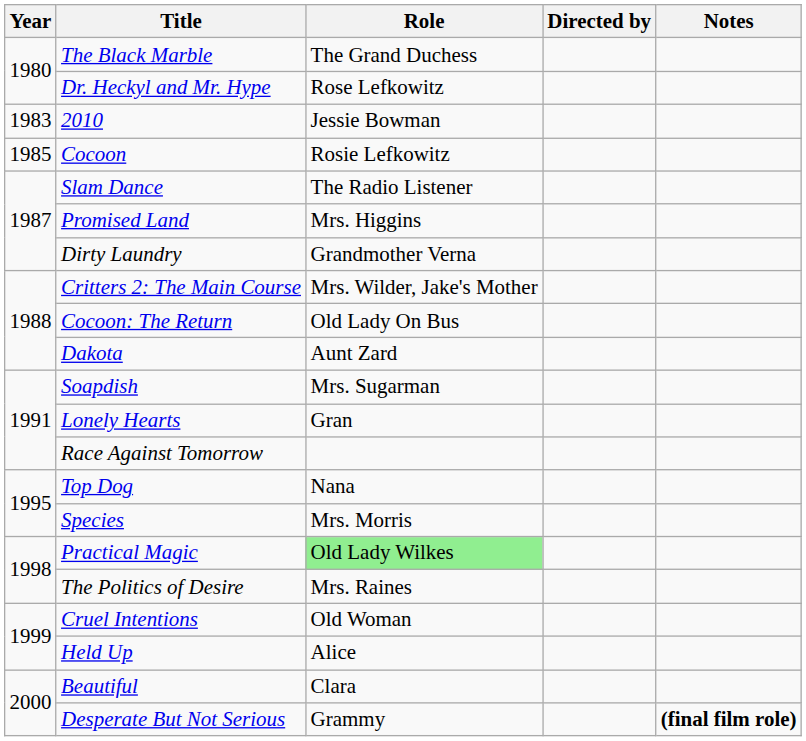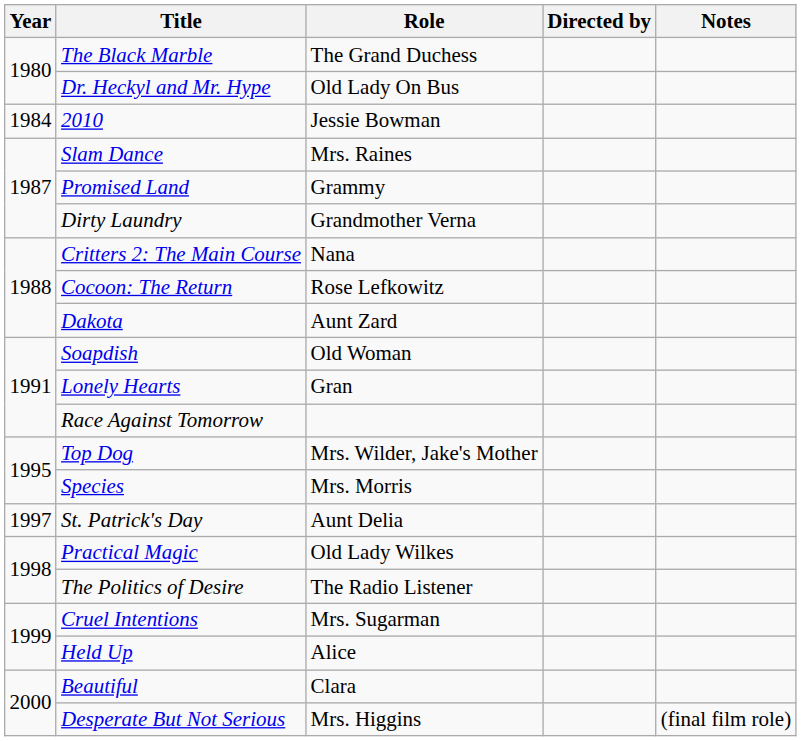Dr. Heckyl and Mr. Hype | Role: Rose Lefkowitz -> Old Lady On Bus
2010 | Year: 1983 -> 1984
- row: 1985 | Cocoon | Rosie Lefkowitz
Slam Dance | Role: The Radio Listener -> Mrs. Raines
Promised Land | Role: Mrs. Higgins -> Grammy
Critters 2: The Main Course | Role: Mrs. Wilder, Jake's Mother -> Nana
Cocoon: The Return | Role: Old Lady On Bus -> Rose Lefkowitz
Soapdish | Role: Mrs. Sugarman -> Old Woman
Top Dog | Role: Nana -> Mrs. Wilder, Jake's Mother
+ row: 1997 | St. Patrick's Day | Aunt Delia
Practical Magic | Role: lightgreen background -> no background
The Politics of Desire | Role: Mrs. Raines -> The Radio Listener
Cruel Intentions | Role: Old Woman -> Mrs. Sugarman
Desperate But Not Serious | Role: Grammy -> Mrs. Higgins
Desperate But Not Serious | Notes: bold -> normal
